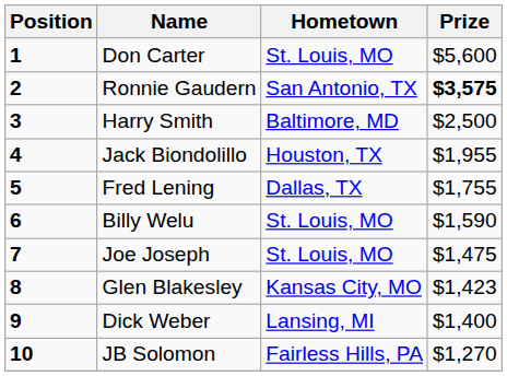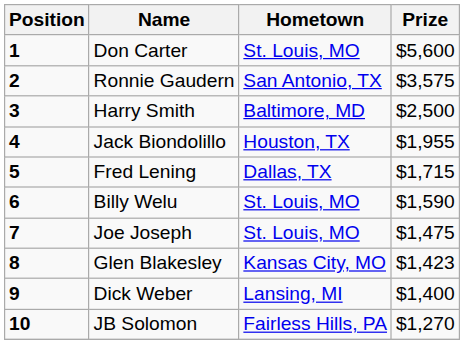Ronnie Gaudern | Prize: bold -> normal
Fred Lening | Prize: $1,755 -> $1,715
